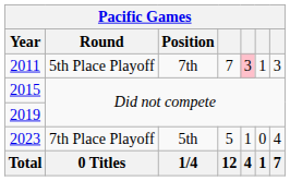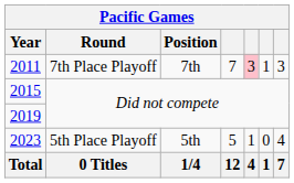2011 | Round: 5th Place Playoff -> 7th Place Playoff
2023 | Round: 7th Place Playoff -> 5th Place Playoff
